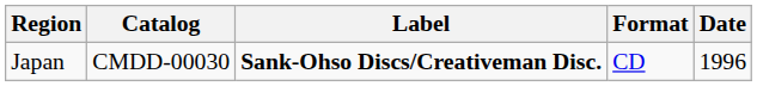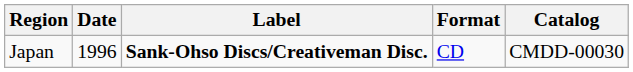columns swapped: Date <-> Catalog
